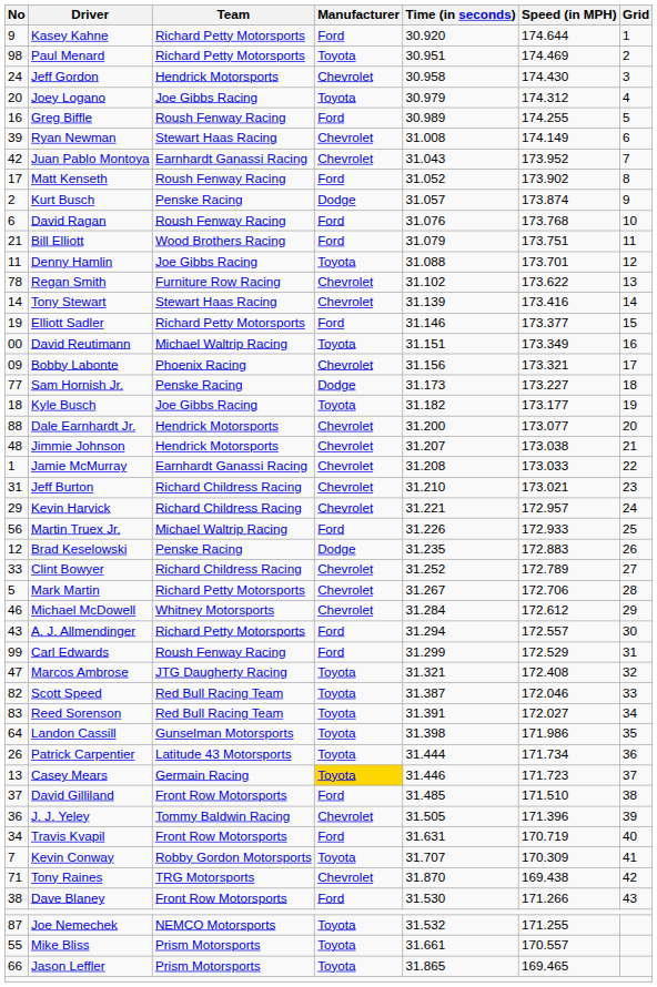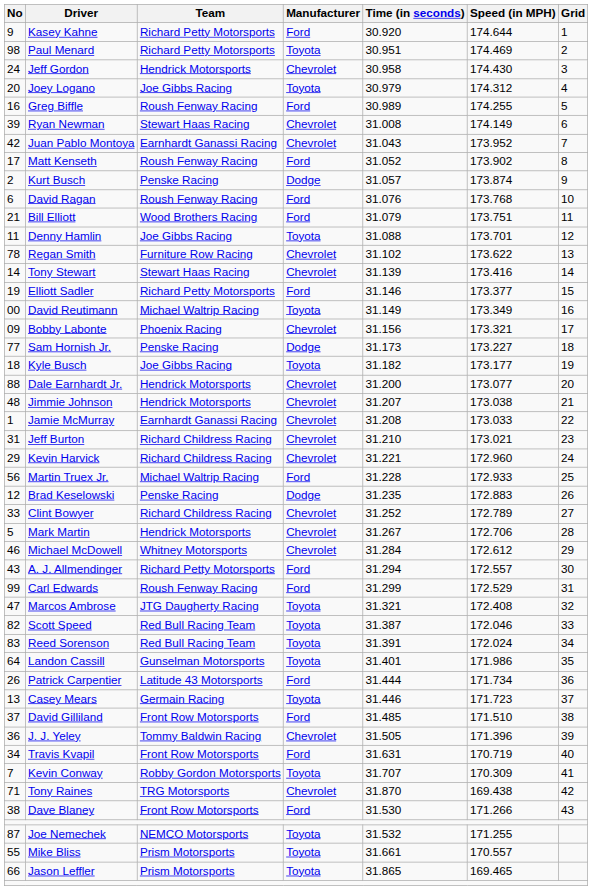David Reutimann | Time (in seconds): 31.151 -> 31.149
Kevin Harvick | Speed (in MPH): 172.957 -> 172.960
Martin Truex Jr. | Time (in seconds): 31.226 -> 31.228
Mark Martin | Team: Richard Petty Motorsports -> Hendrick Motorsports
Reed Sorenson | Speed (in MPH): 172.027 -> 172.024
Landon Cassill | Time (in seconds): 31.398 -> 31.401
Patrick Carpentier | Manufacturer: Toyota -> Ford
Casey Mears | Manufacturer: gold background -> no background
